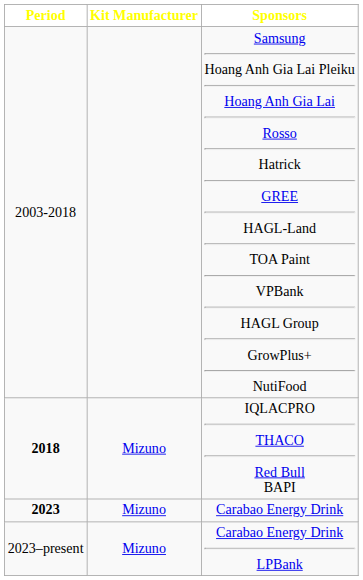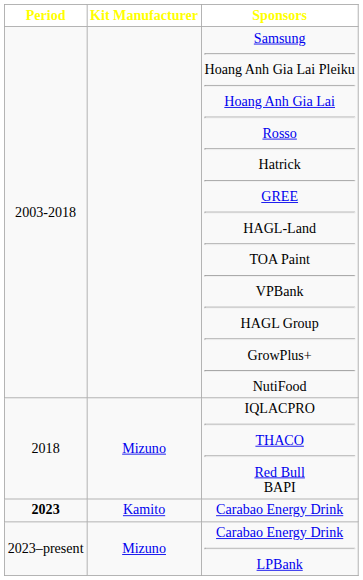IQLACPRO THACO Red Bull BAPI | Period: bold -> normal
Carabao Energy Drink | Kit Manufacturer: Mizuno -> Kamito
